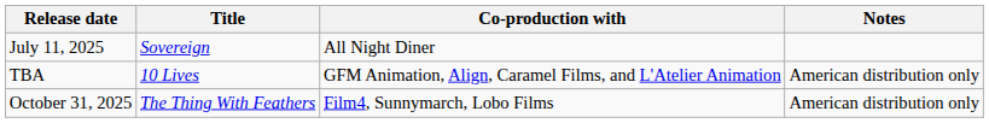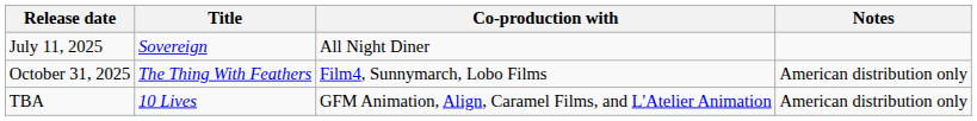rows swapped: October 31, 2025 <-> TBA
